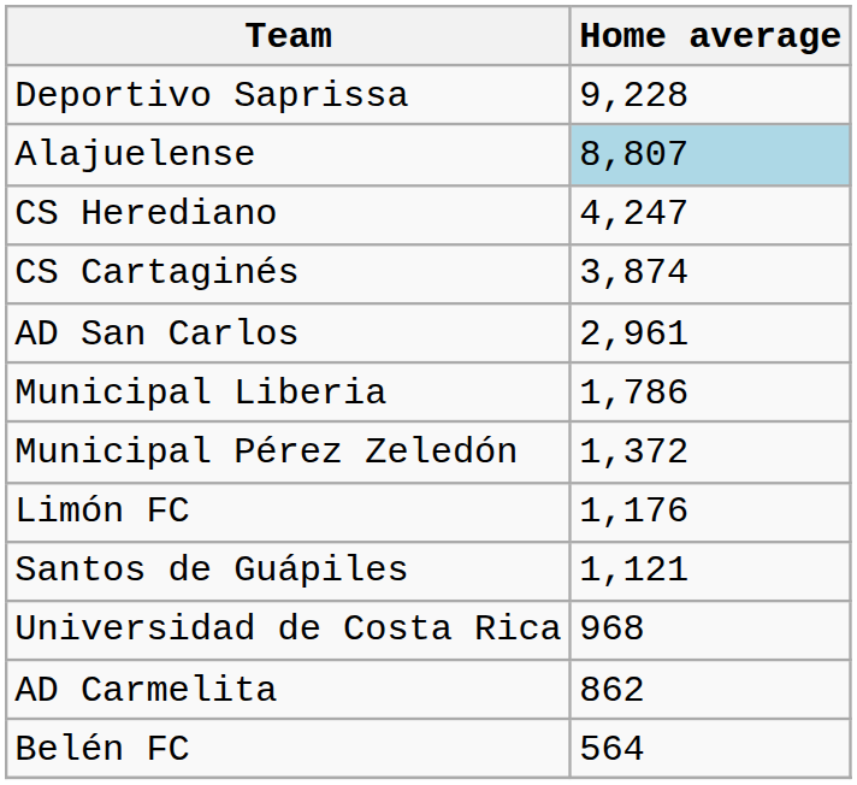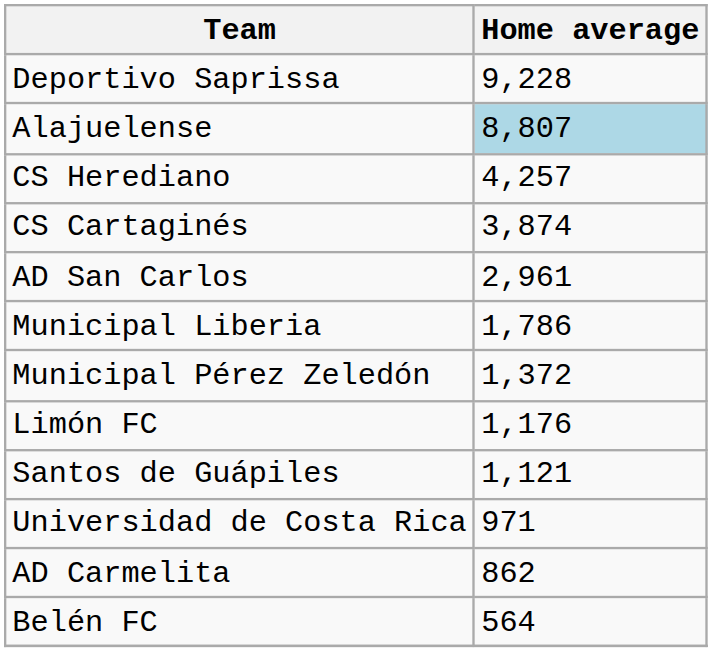CS Herediano | Home average: 4,247 -> 4,257
Universidad de Costa Rica | Home average: 968 -> 971
